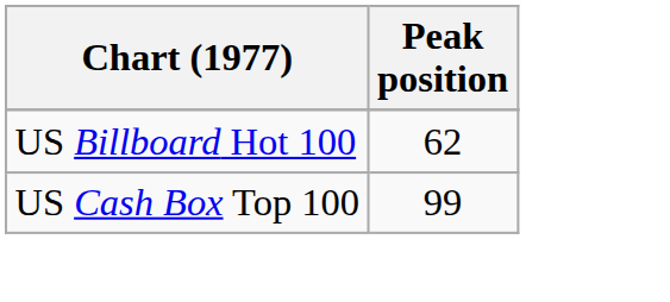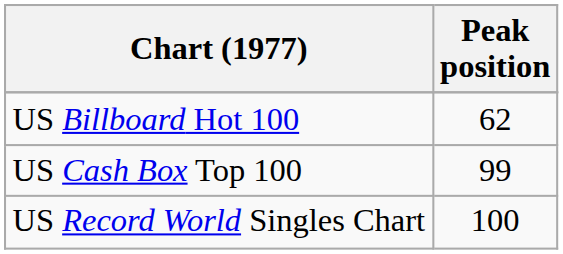+ row: US Record World Singles Chart | 100
